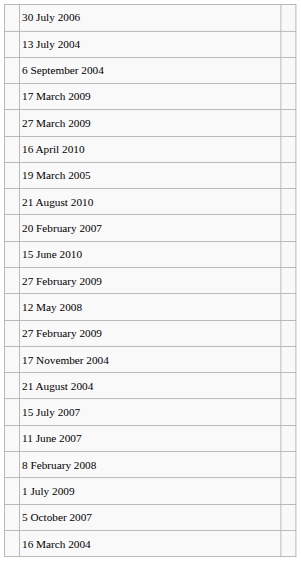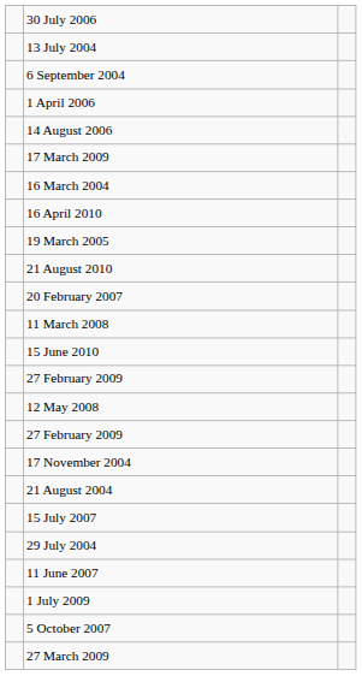+ row: 1 April 2006
+ row: 14 August 2006
rows swapped: 27 March 2009 <-> 16 March 2004
+ row: 11 March 2008
+ row: 29 July 2004
- row: 8 February 2008
